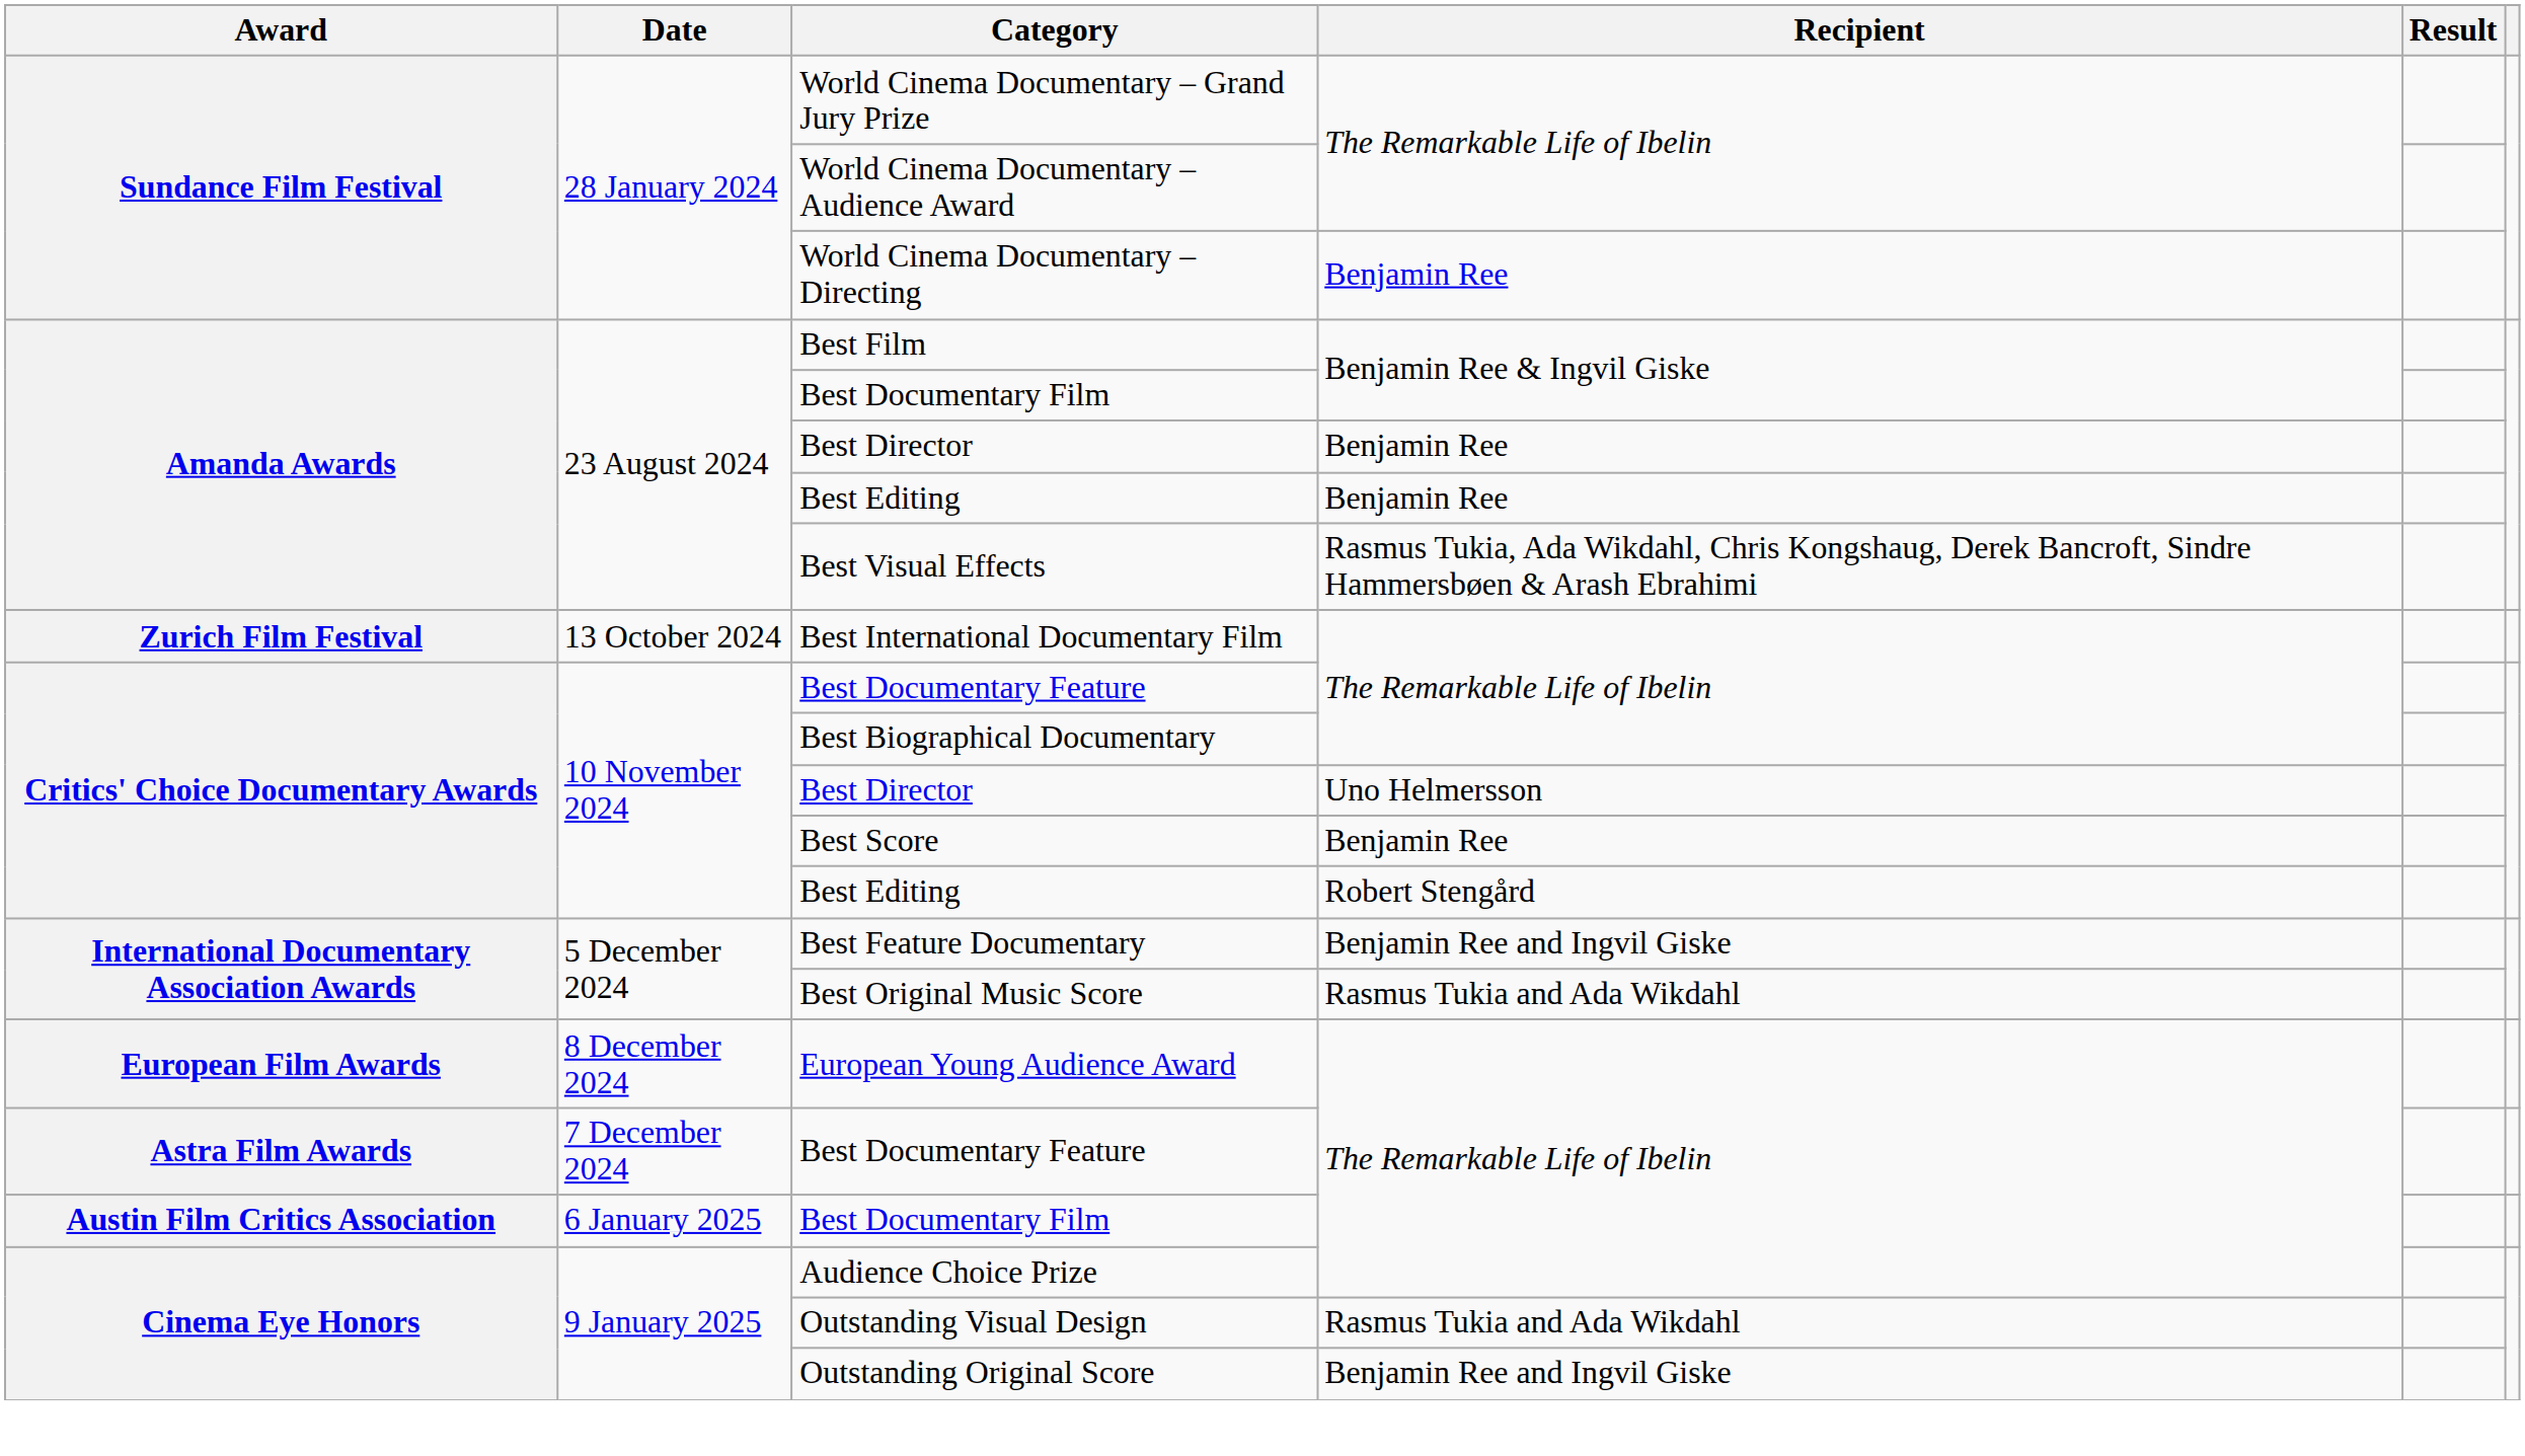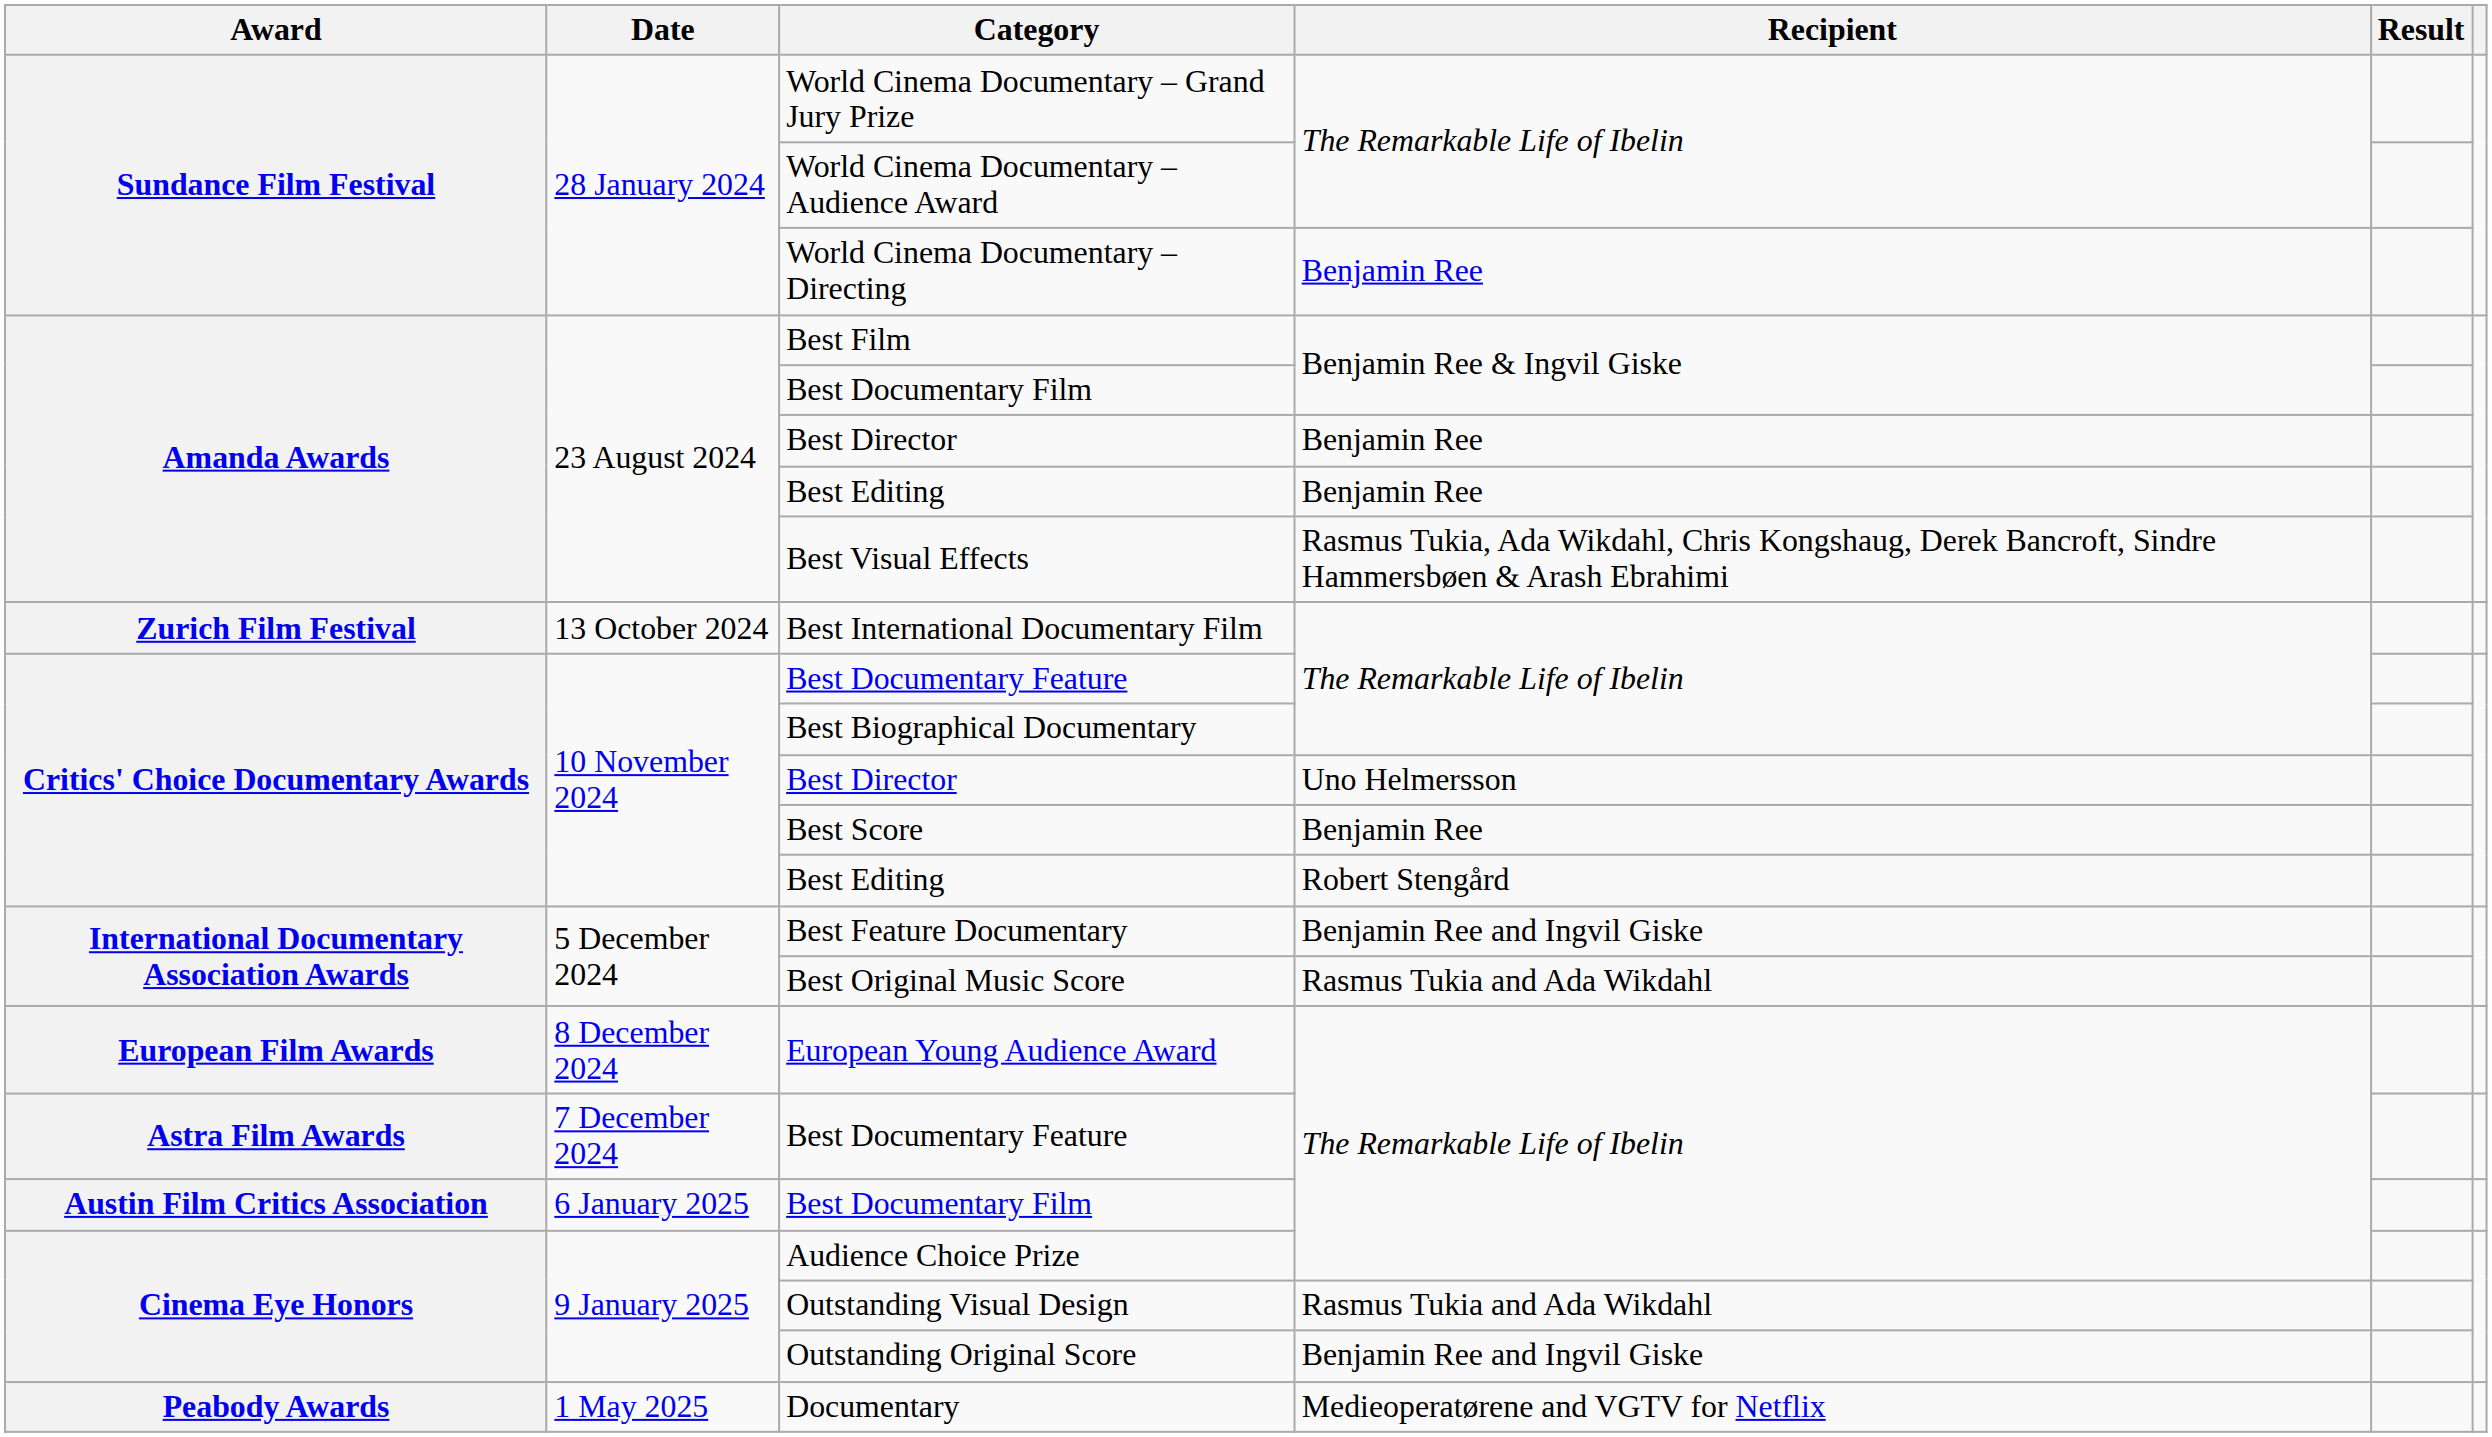+ row: Peabody Awards | 1 May 2025 | Documentary | Medieoperatørene and VGTV for Netflix
